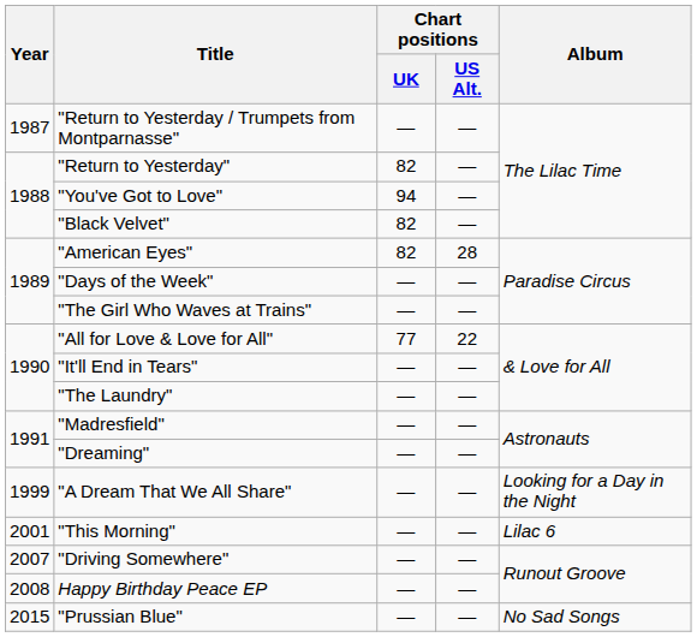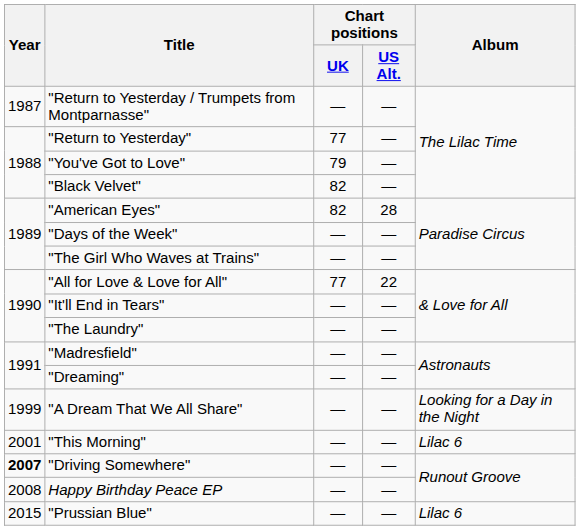"Return to Yesterday" | Chart positions / UK: 82 -> 77
"You've Got to Love" | Chart positions / UK: 94 -> 79
"Driving Somewhere" | Year: normal -> bold
"Prussian Blue" | Album: No Sad Songs -> Lilac 6
